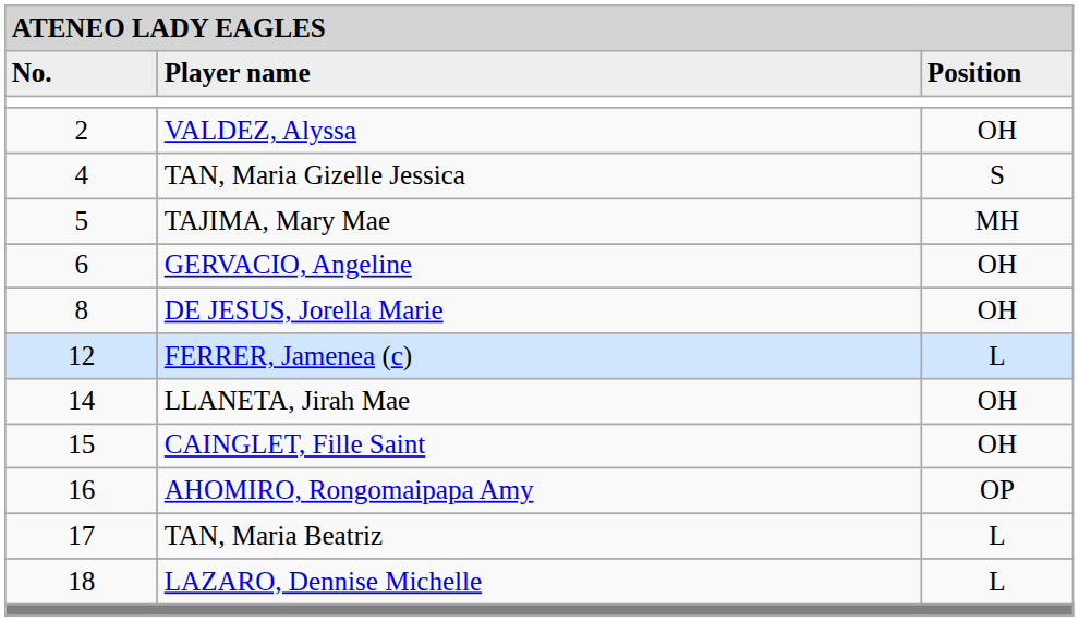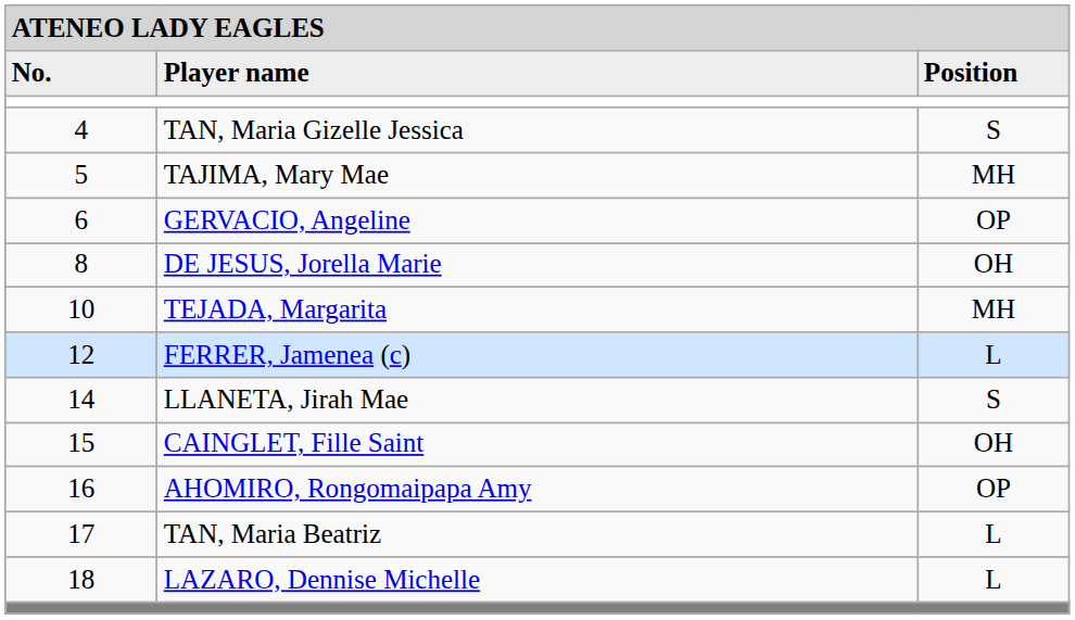- row: 2 | VALDEZ, Alyssa | OH
GERVACIO, Angeline | column 3: OH -> OP
+ row: 10 | TEJADA, Margarita | MH
LLANETA, Jirah Mae | column 3: OH -> S
